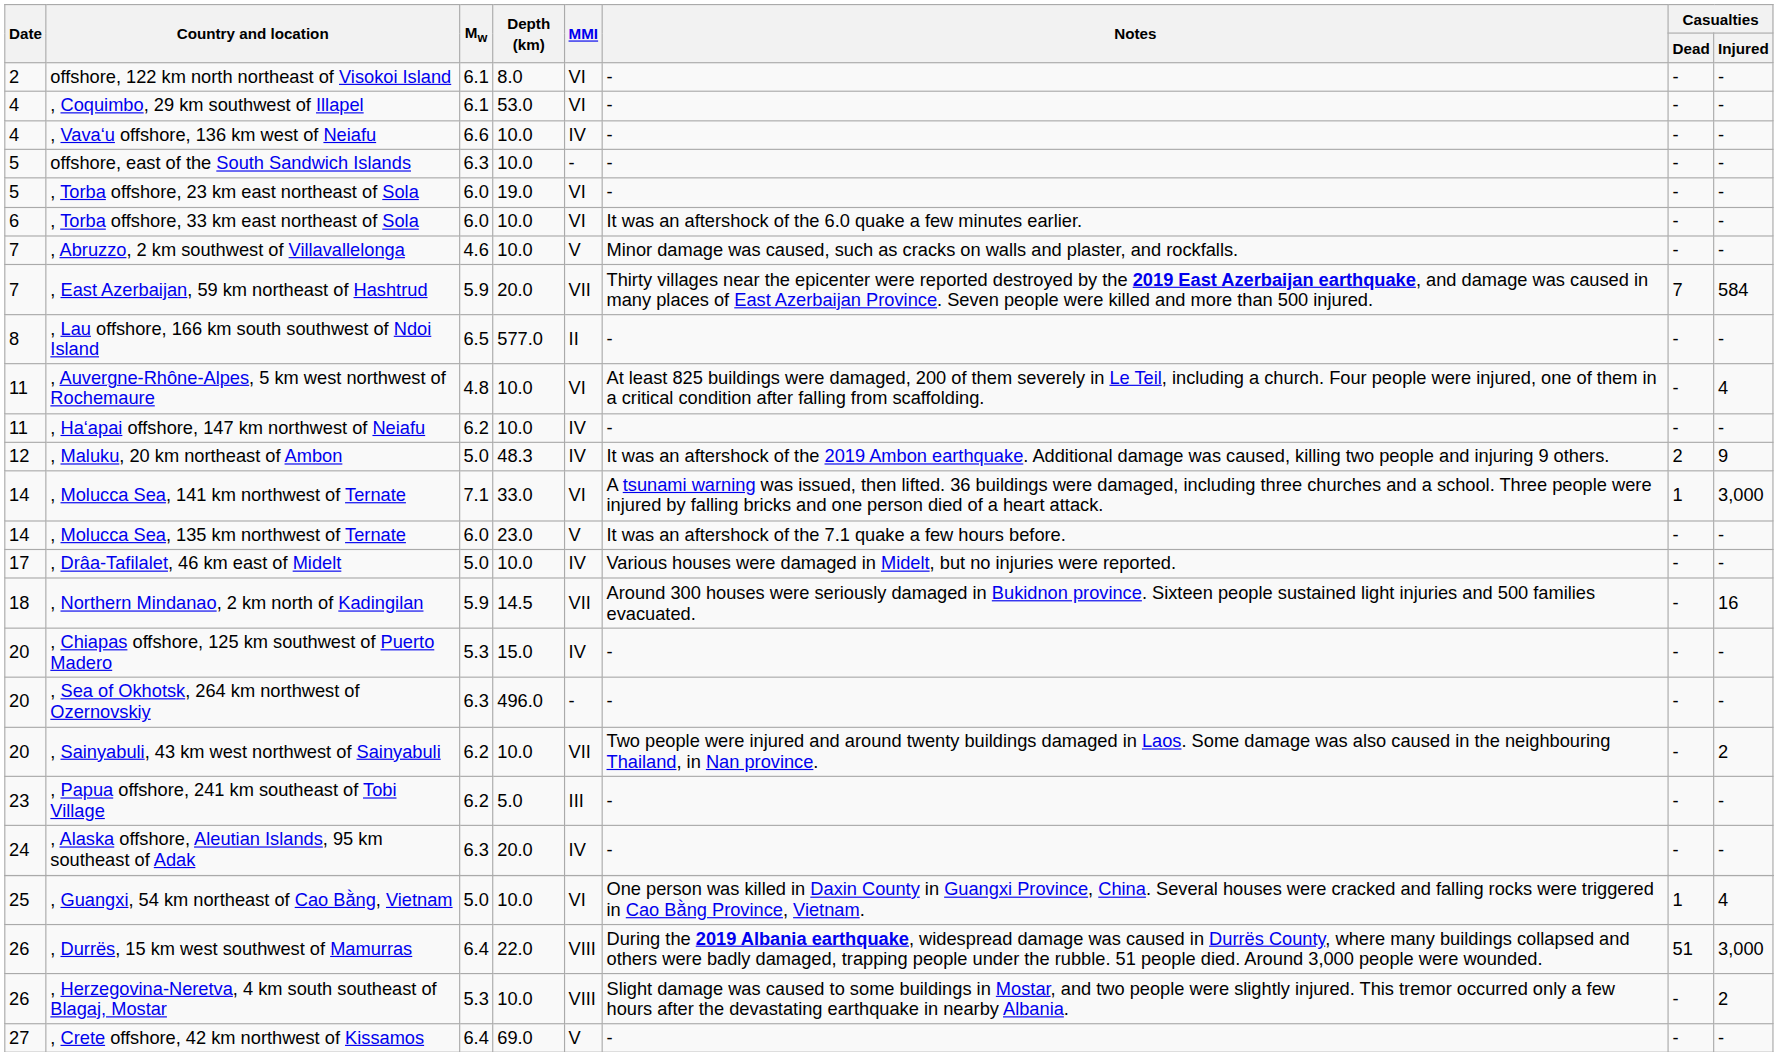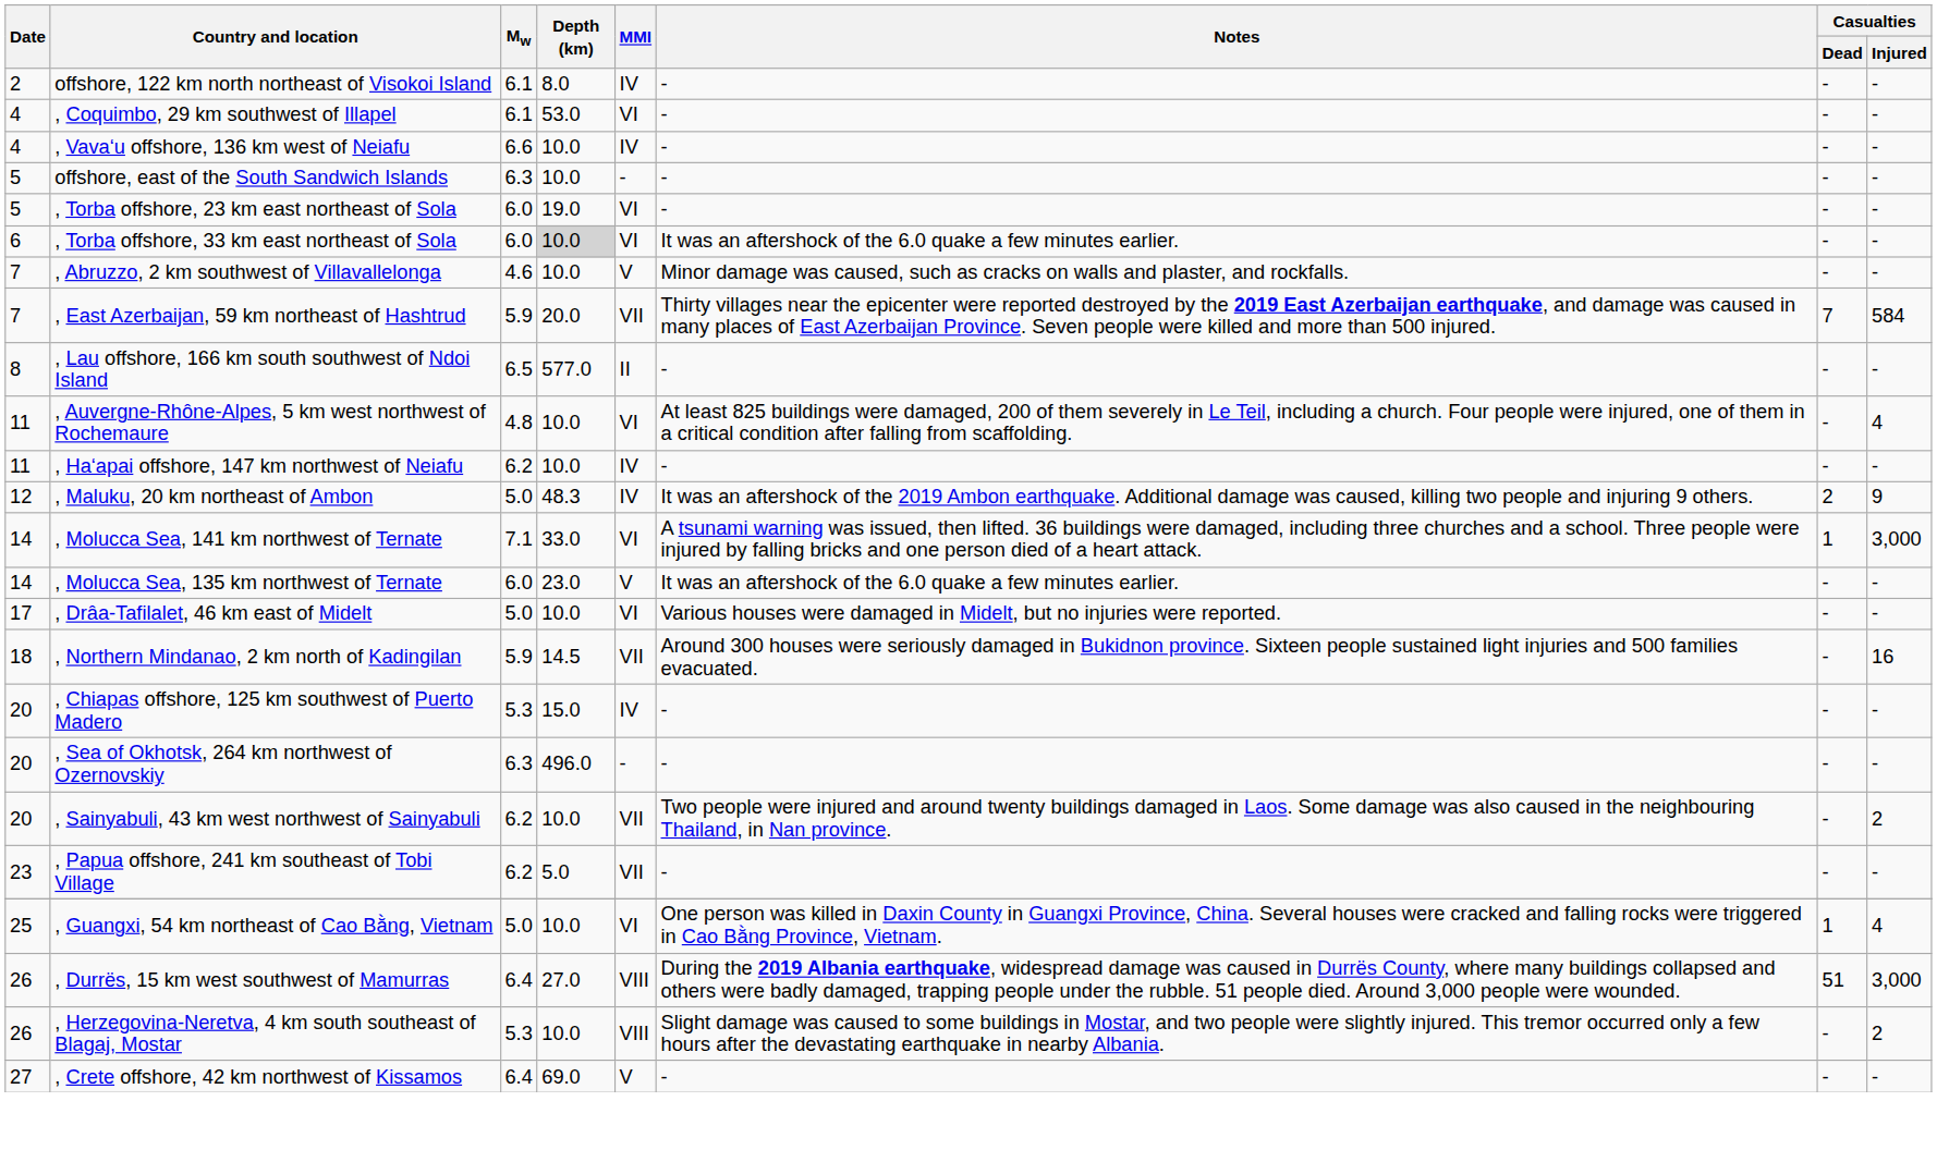offshore, 122 km north northeast of Visokoi Island | MMI: VI -> IV
, Torba offshore, 33 km east northeast of Sola | Depth (km): no background -> lightgrey background
, Molucca Sea, 135 km northwest of Ternate | Notes: It was an aftershock of the 7.1 quake a few hours before. -> It was an aftershock of the 6.0 quake a few minutes earlier.
, Drâa-Tafilalet, 46 km east of Midelt | MMI: IV -> VI
, Papua offshore, 241 km southeast of Tobi Village | MMI: III -> VII
- row: 24 | , Alaska offshore, Aleutian Islands, 95 km southeast of Adak | 6.3 | 20.0 | IV | - | - | -
, Durrës, 15 km west southwest of Mamurras | Depth (km): 22.0 -> 27.0
